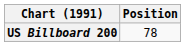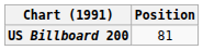US Billboard 200 | Position: 78 -> 81
